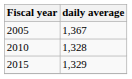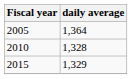2005 | daily average: 1,367 -> 1,364
